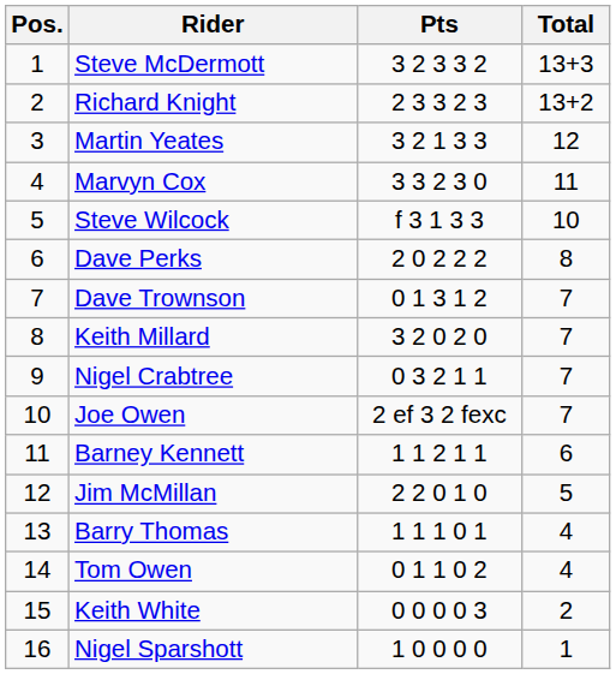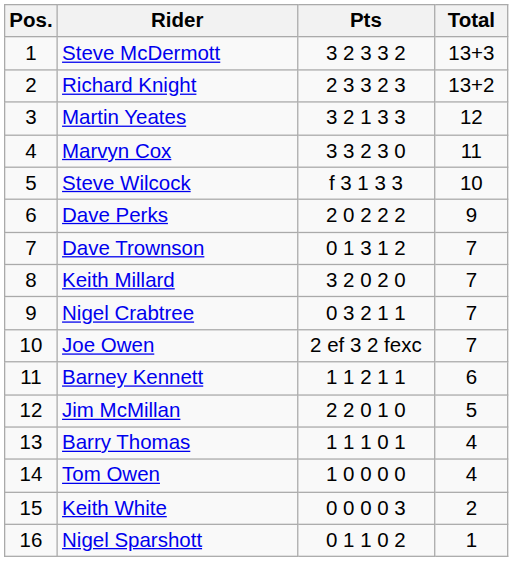Dave Perks | Total: 8 -> 9
Tom Owen | Pts: 0 1 1 0 2 -> 1 0 0 0 0
Nigel Sparshott | Pts: 1 0 0 0 0 -> 0 1 1 0 2
